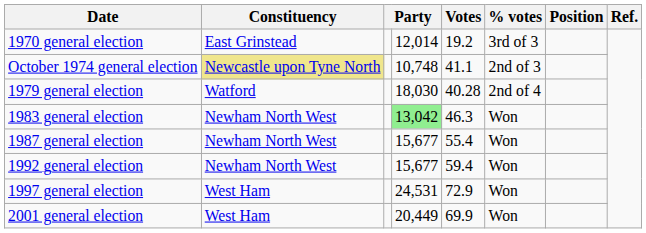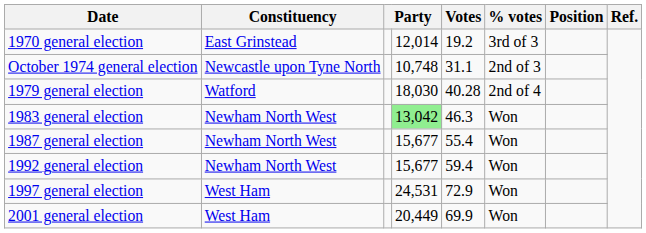October 1974 general election | Constituency: khaki background -> no background
October 1974 general election | Votes: 41.1 -> 31.1
